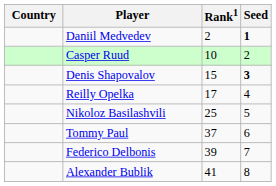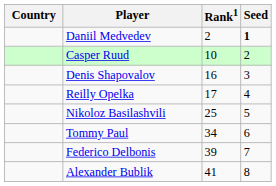Denis Shapovalov | Rank1: 15 -> 16
Denis Shapovalov | Seed: bold -> normal
Tommy Paul | Rank1: 37 -> 34
